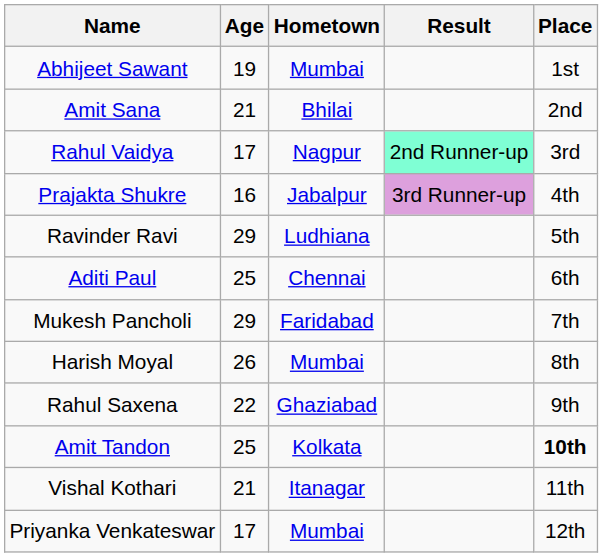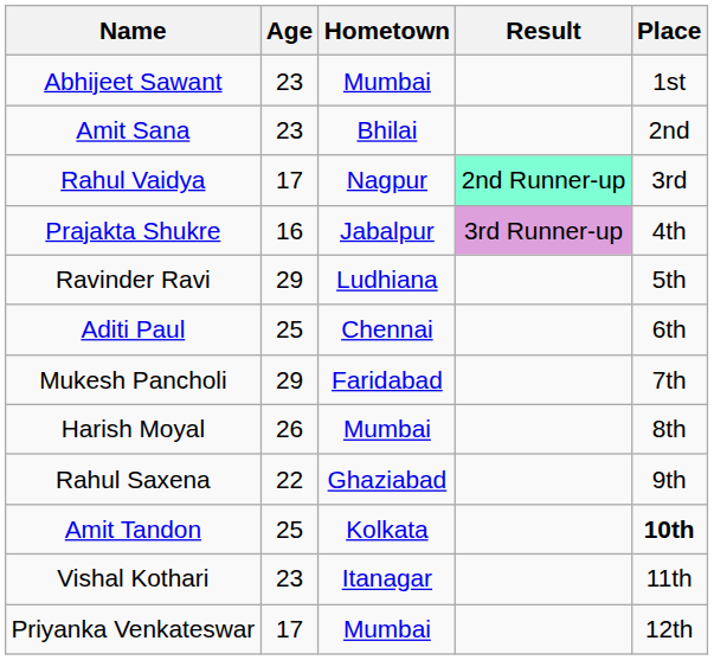Abhijeet Sawant | Age: 19 -> 23
Amit Sana | Age: 21 -> 23
Vishal Kothari | Age: 21 -> 23
